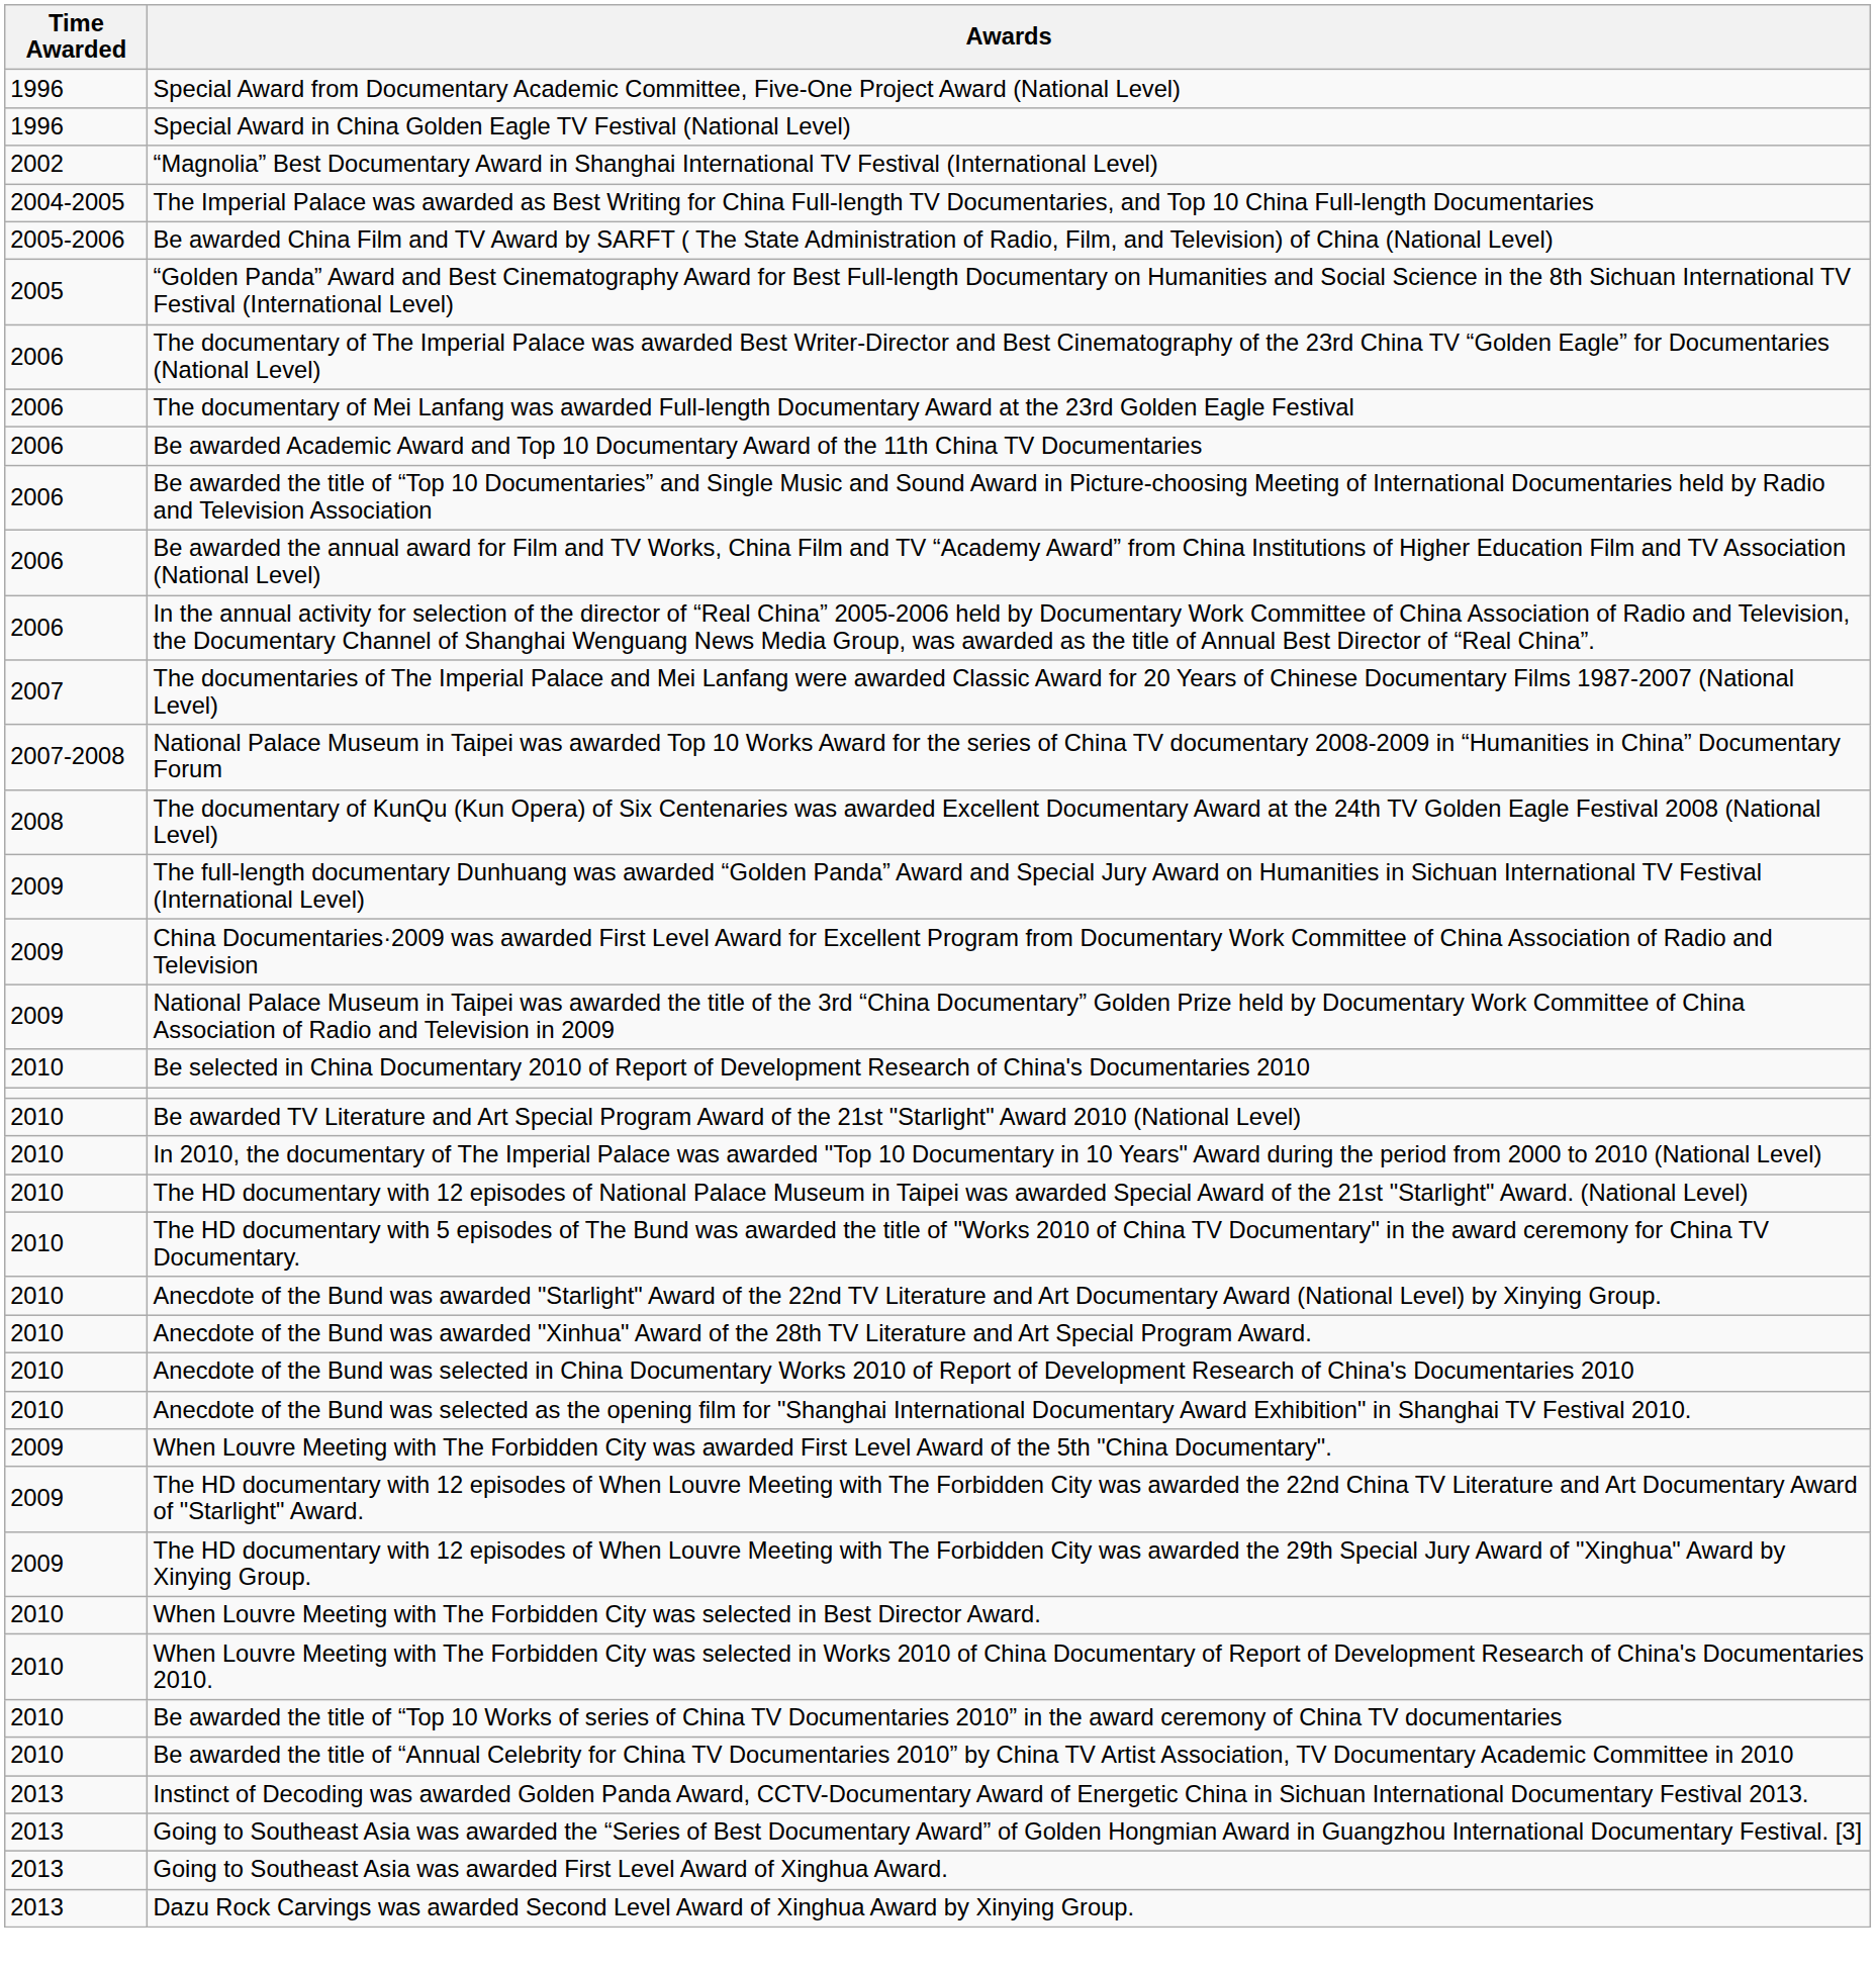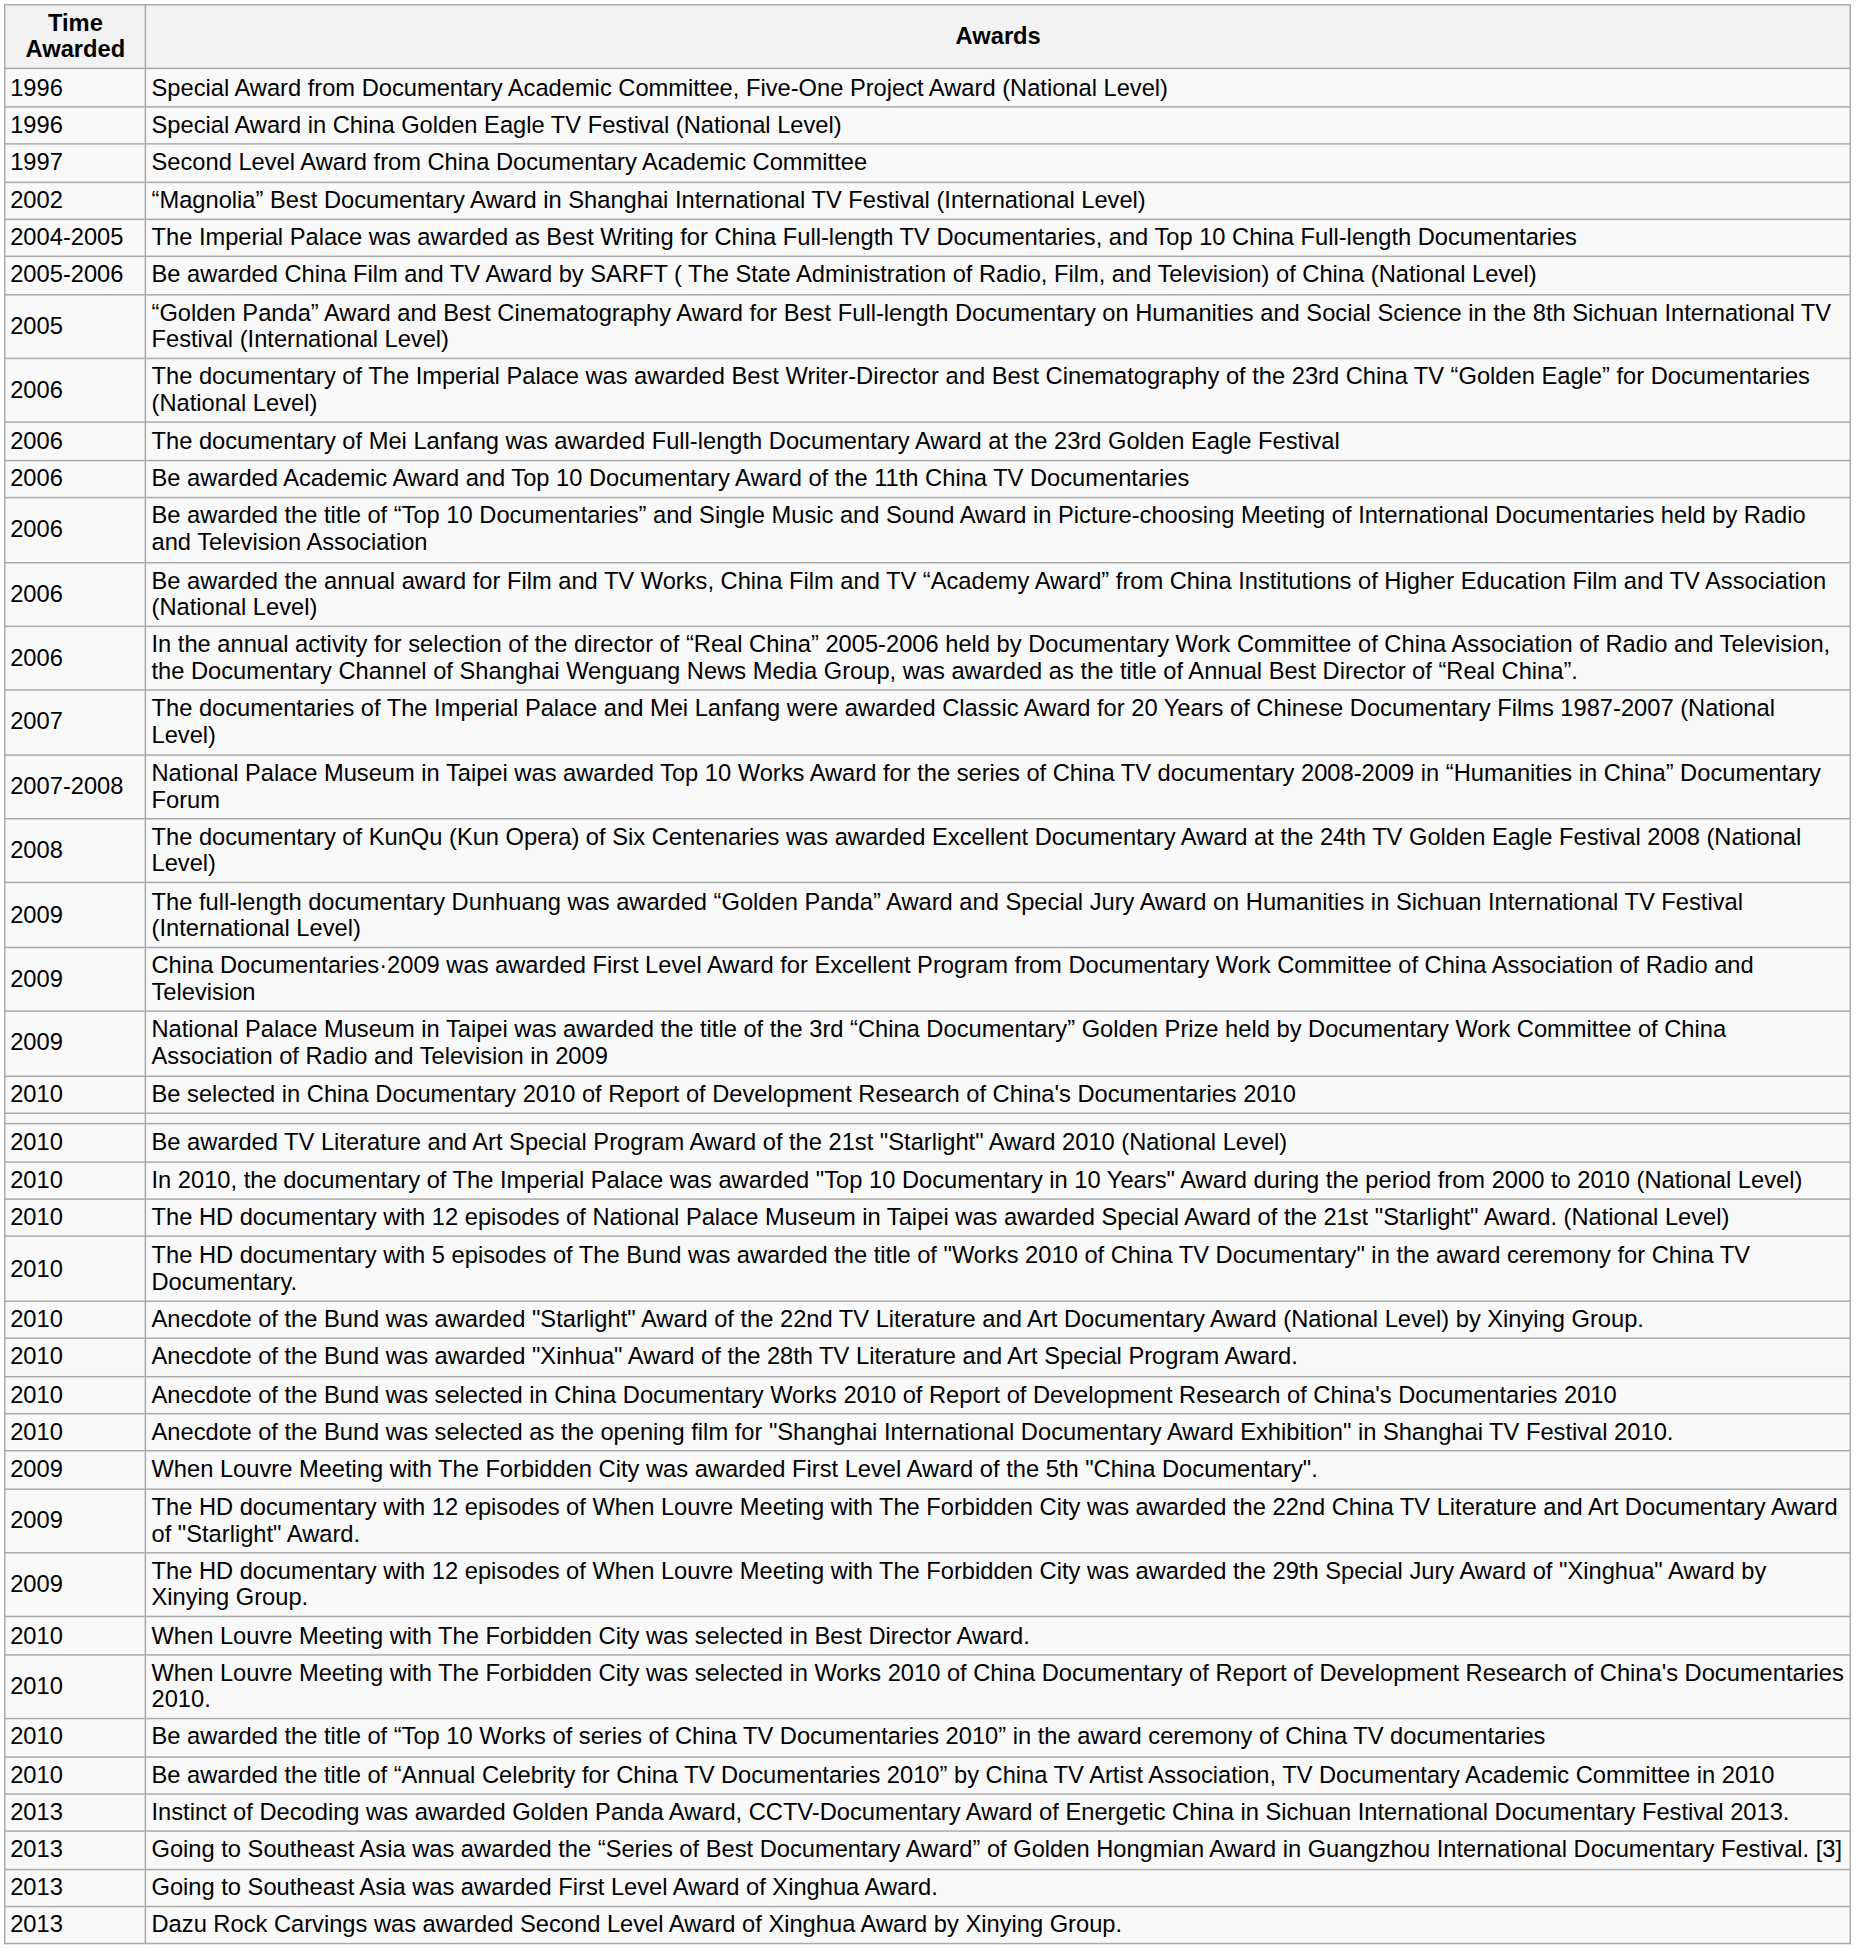+ row: 1997 | Second Level Award from China Documentary Academic Committee
